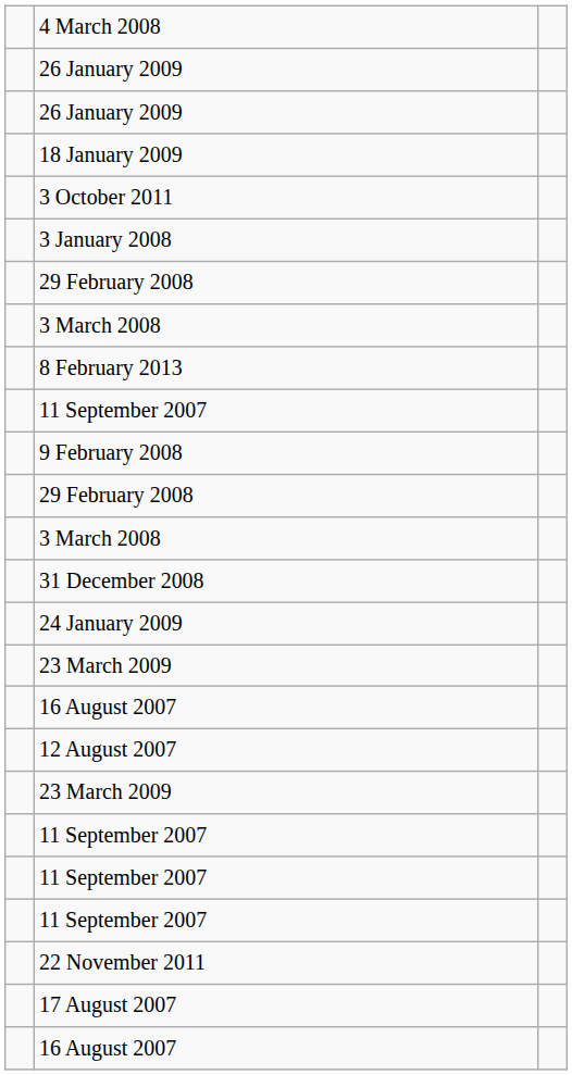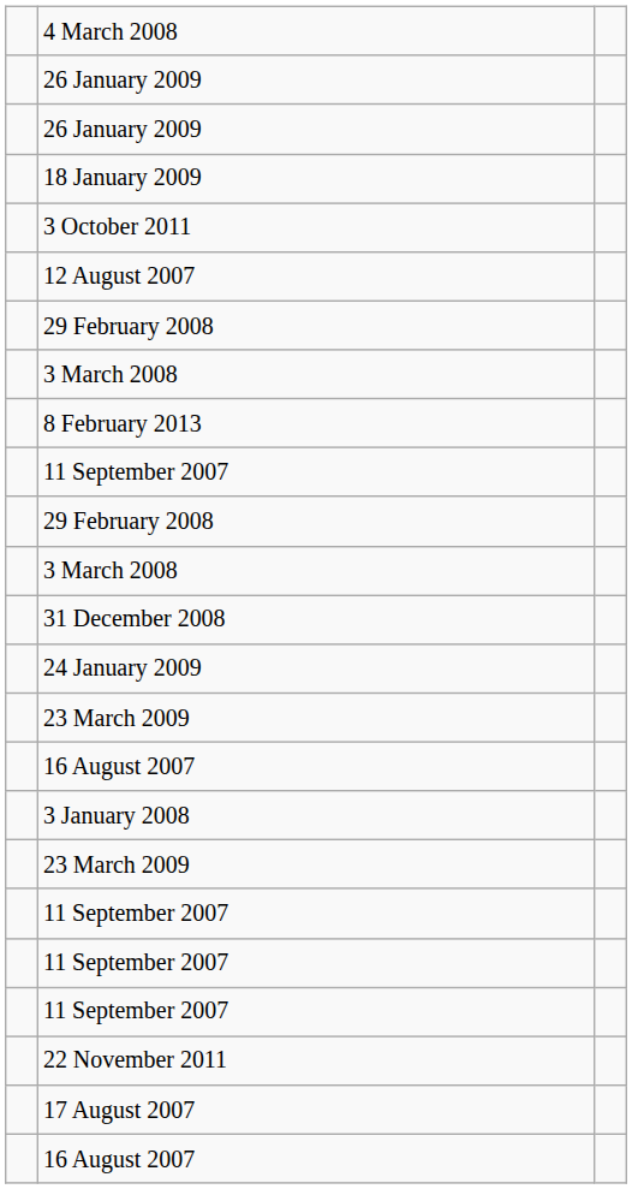rows swapped: 3 January 2008 <-> 12 August 2007
- row: 9 February 2008
